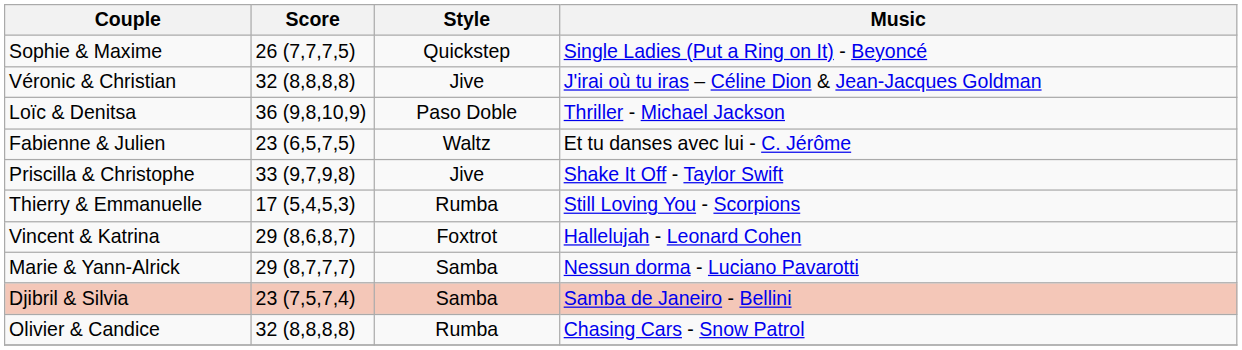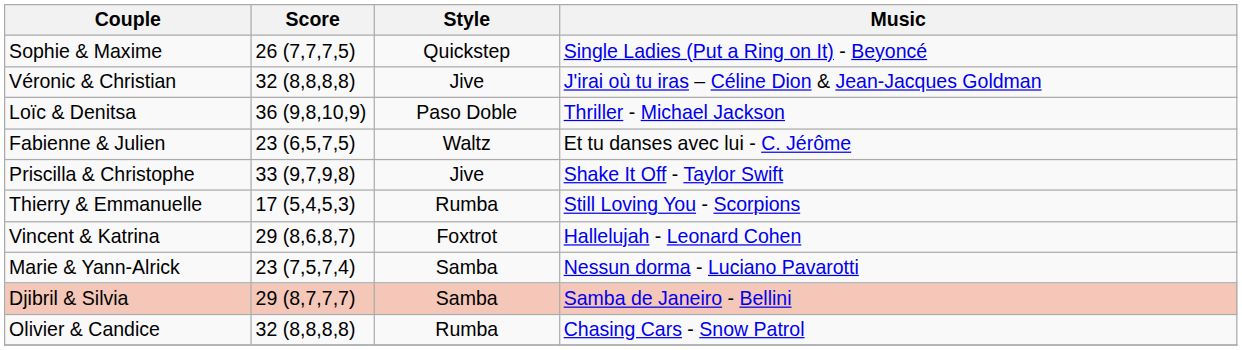Marie & Yann-Alrick | Score: 29 (8,7,7,7) -> 23 (7,5,7,4)
Djibril & Silvia | Score: 23 (7,5,7,4) -> 29 (8,7,7,7)
